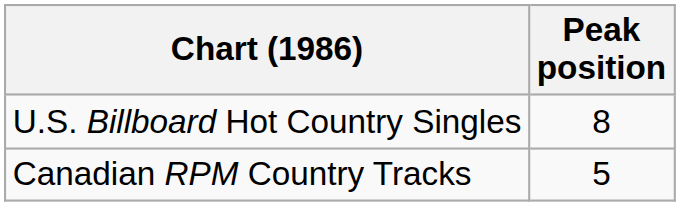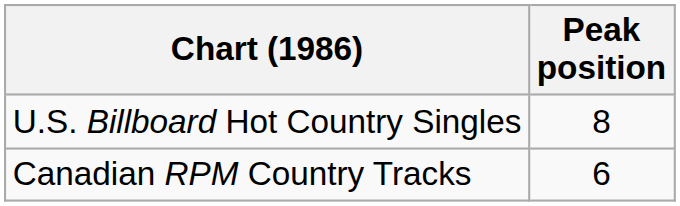Canadian RPM Country Tracks | Peak position: 5 -> 6
